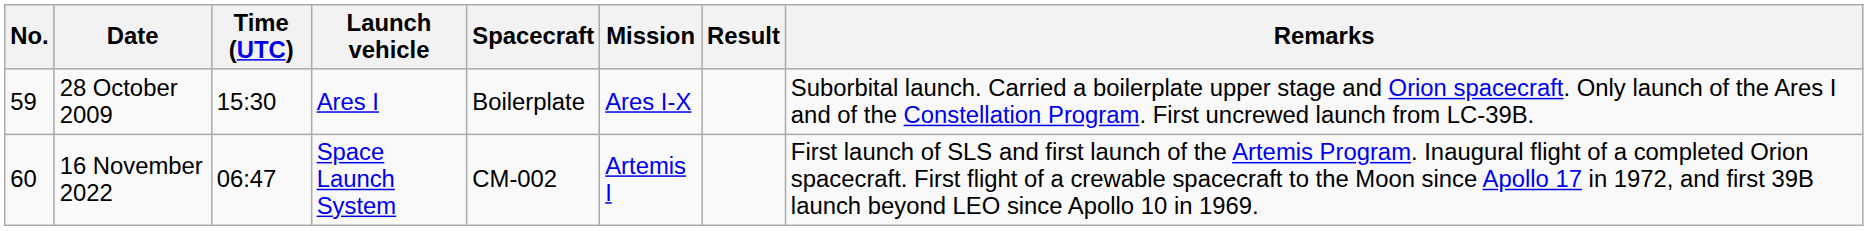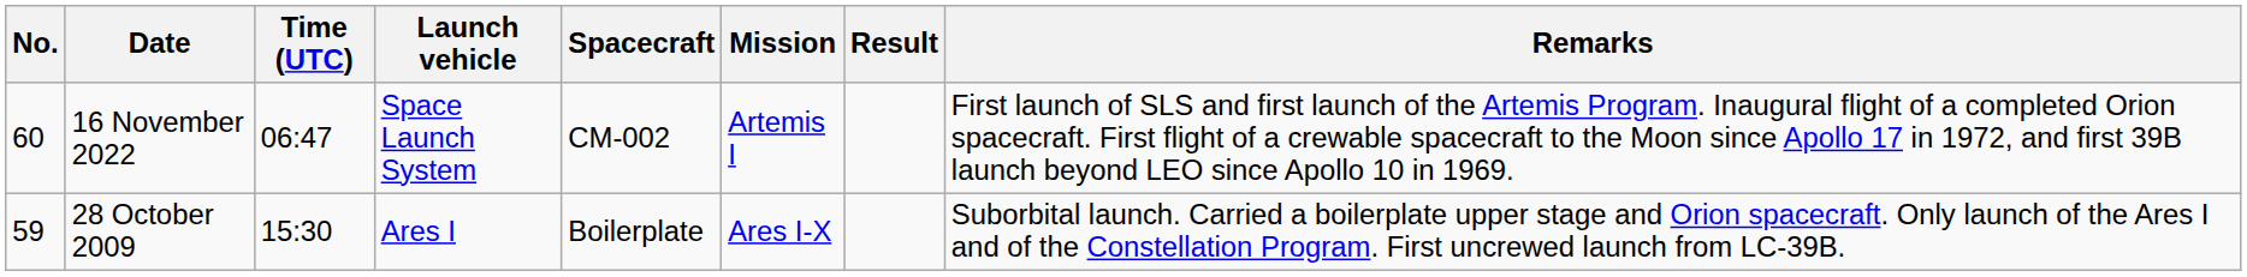rows swapped: 28 October 2009 <-> 16 November 2022
